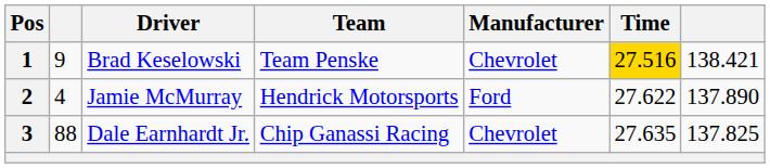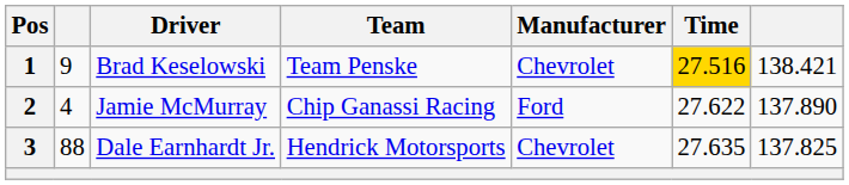Jamie McMurray | Team: Hendrick Motorsports -> Chip Ganassi Racing
Dale Earnhardt Jr. | Team: Chip Ganassi Racing -> Hendrick Motorsports
